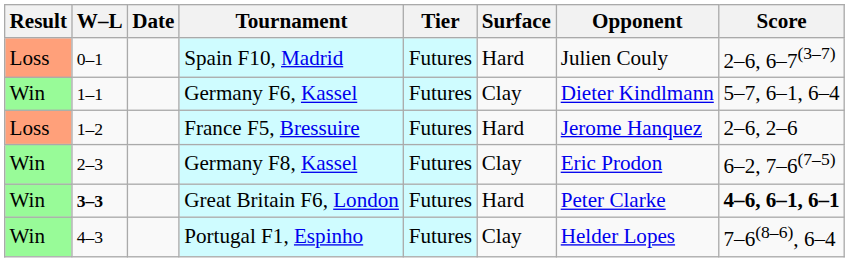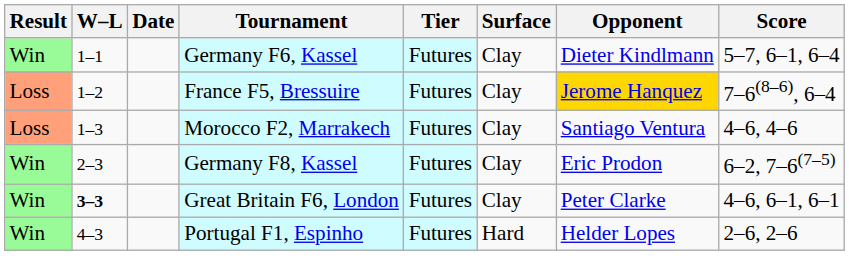- row: Loss | 0–1 | Spain F10, Madrid | Futures | Hard | Julien Couly | 2–6, 6–7(3–7)
France F5, Bressuire | Surface: Hard -> Clay
France F5, Bressuire | Opponent: no background -> gold background
France F5, Bressuire | Score: 2–6, 2–6 -> 7–6(8–6), 6–4
+ row: Loss | 1–3 | Morocco F2, Marrakech | Futures | Clay | Santiago Ventura | 4–6, 4–6
Great Britain F6, London | Surface: Hard -> Clay
Great Britain F6, London | Score: bold -> normal
Portugal F1, Espinho | Surface: Clay -> Hard
Portugal F1, Espinho | Score: 7–6(8–6), 6–4 -> 2–6, 2–6
